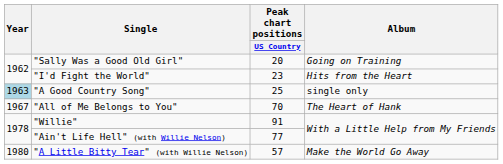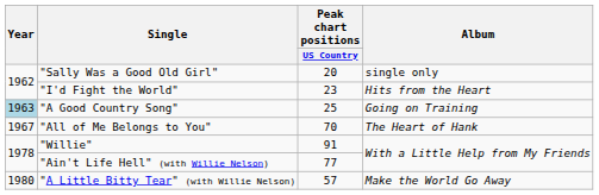"Sally Was a Good Old Girl" | Album: Going on Training -> single only
"A Good Country Song" | Album: single only -> Going on Training
